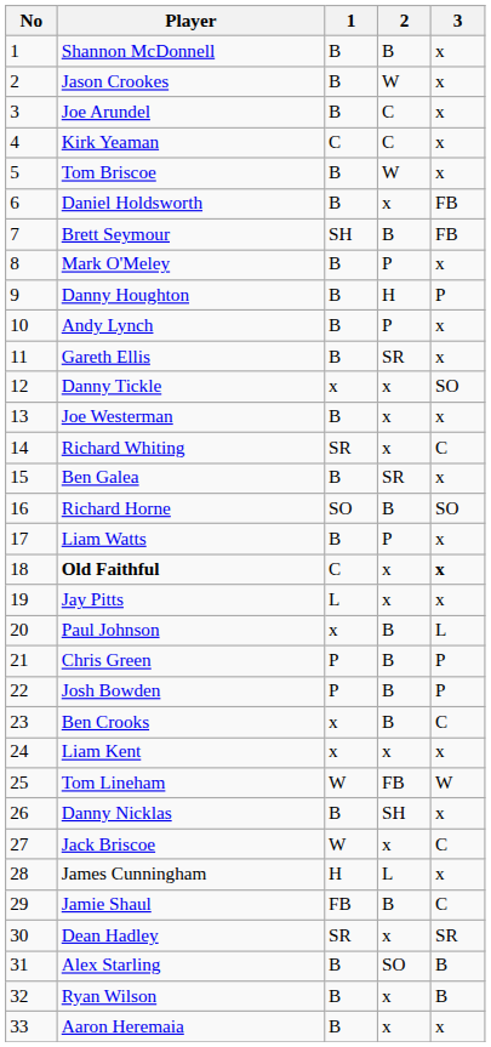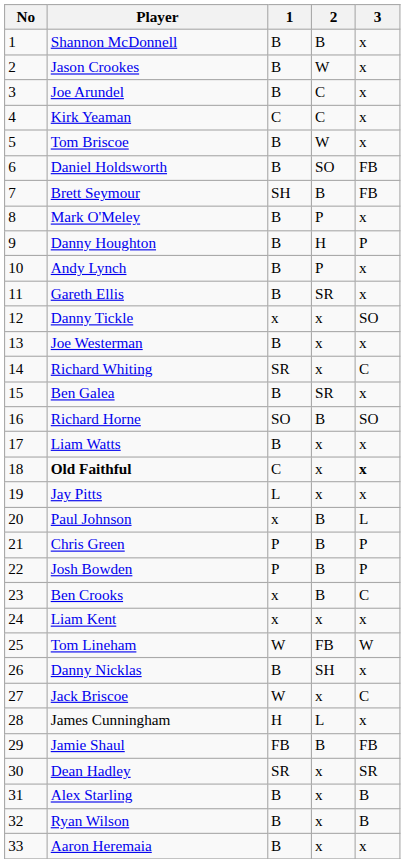Daniel Holdsworth | 2: x -> SO
Liam Watts | 2: P -> x
Jamie Shaul | 3: C -> FB
Alex Starling | 2: SO -> x
